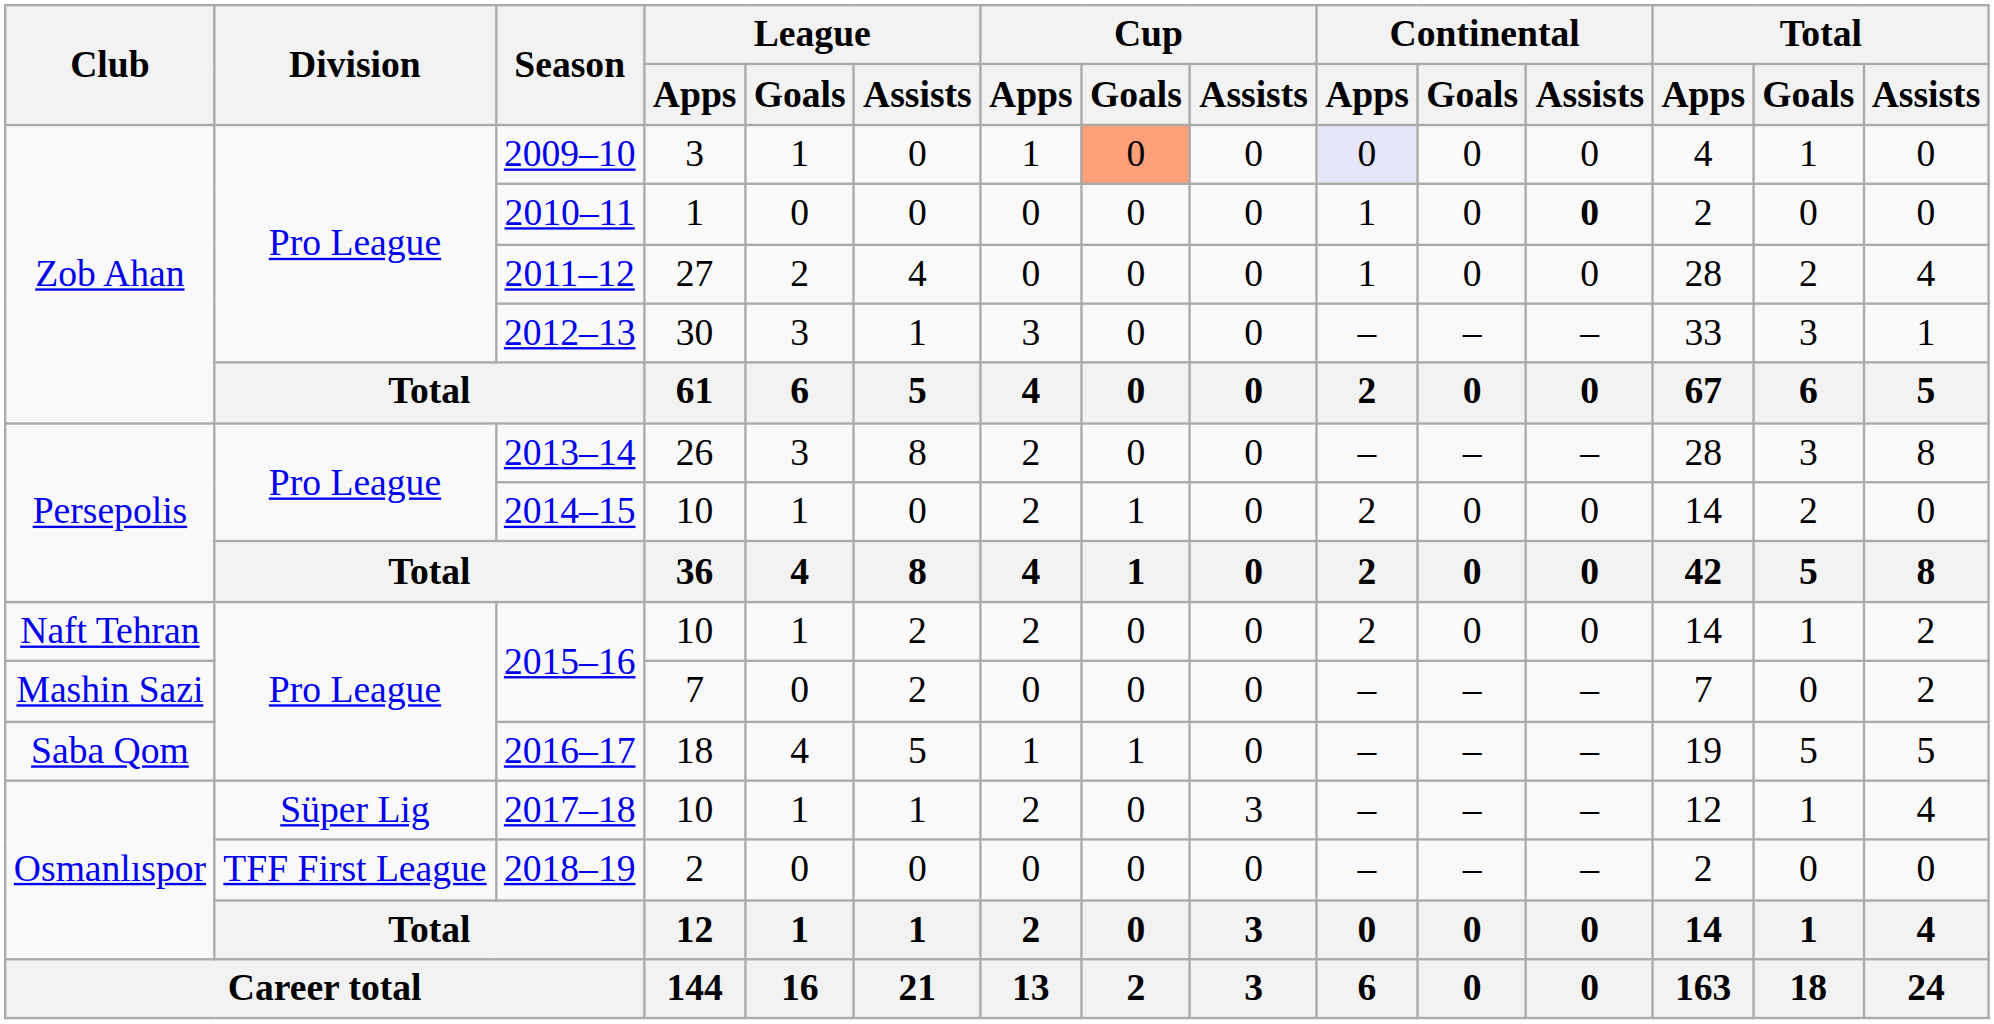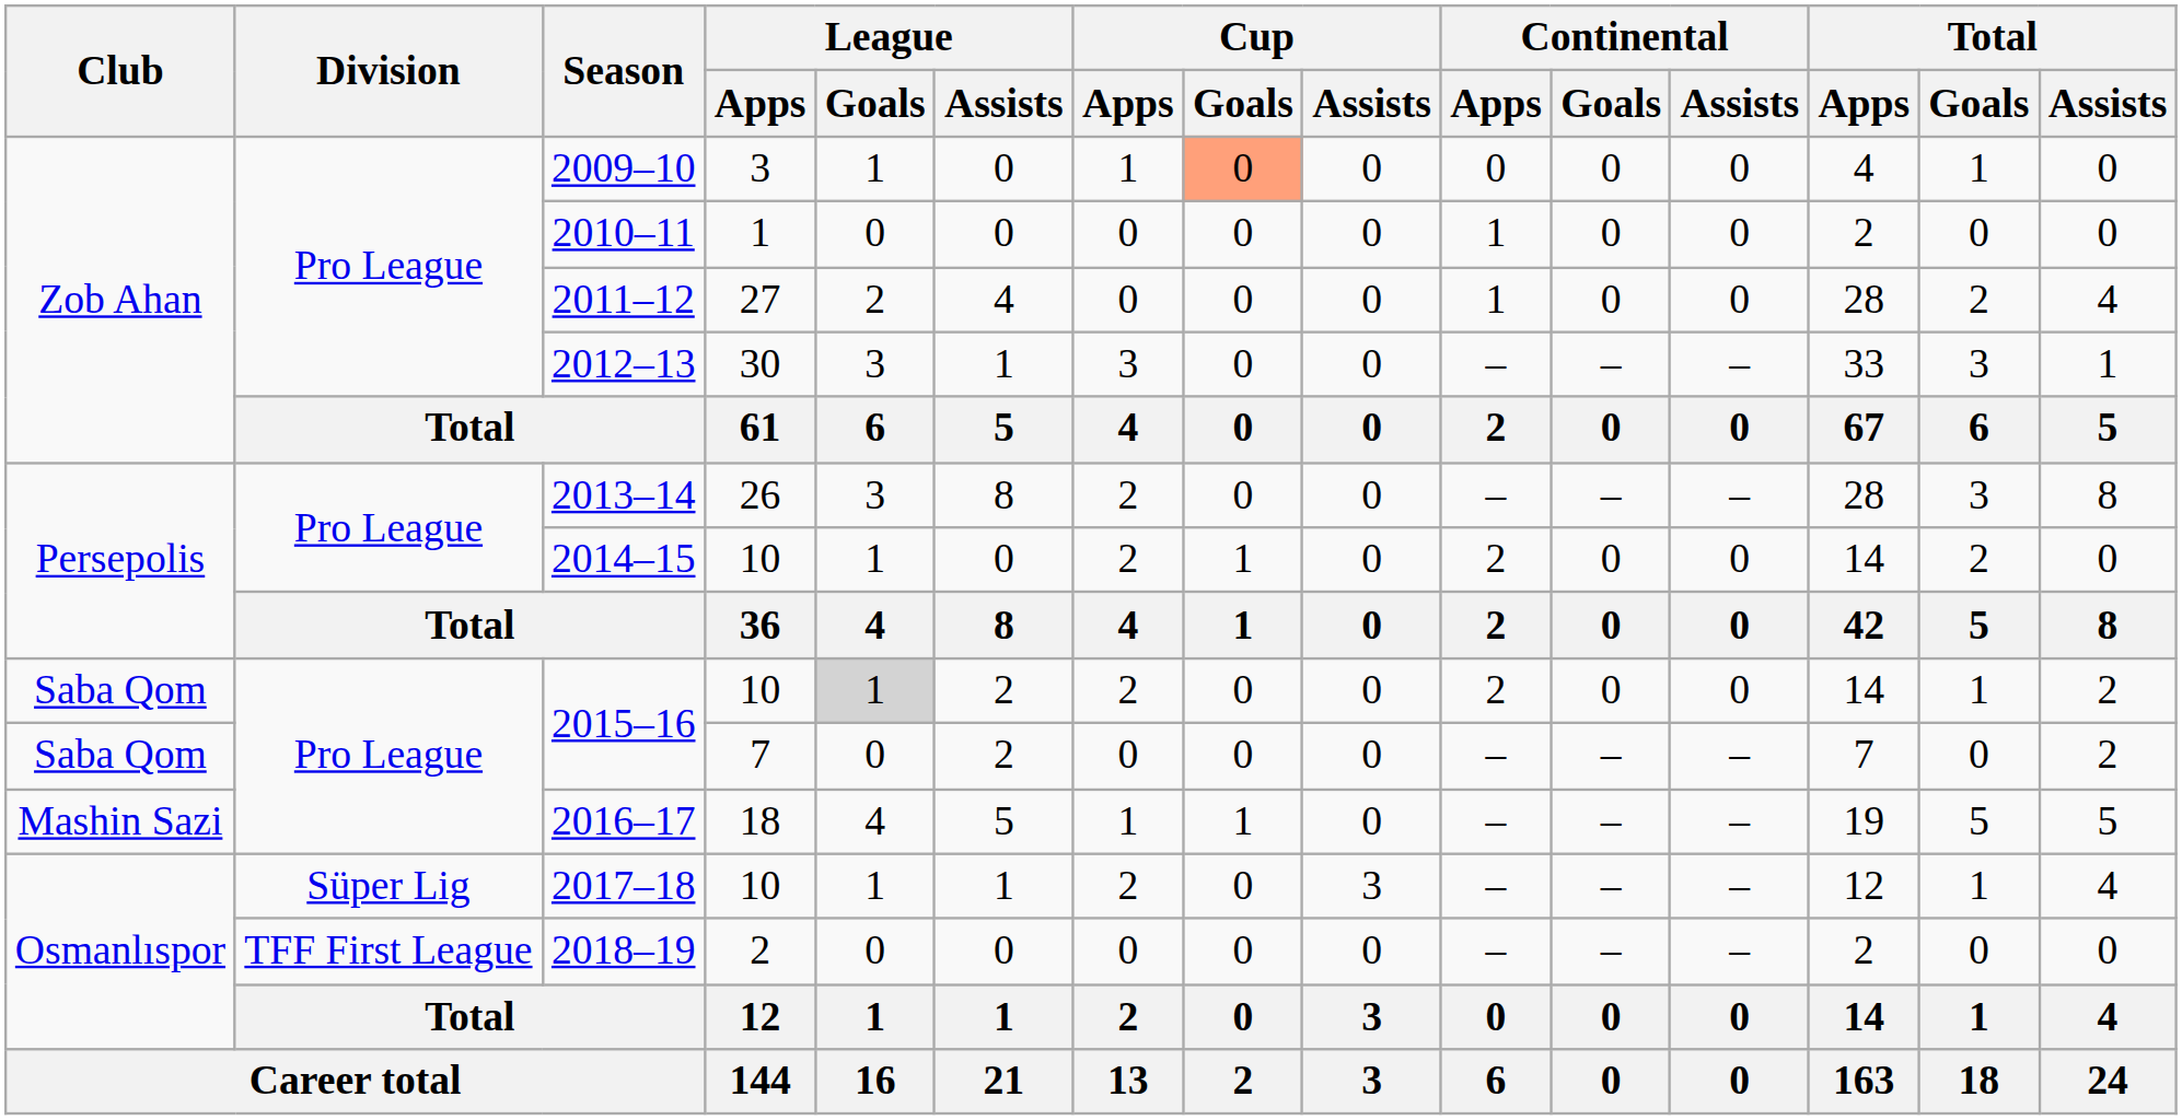2009–10 | Continental / Apps: lavender background -> no background
2010–11 | Continental / Assists: bold -> normal
2015–16 / 10 | Club: Naft Tehran -> Saba Qom
2015–16 / 10 | League / Goals: no background -> lightgrey background
2015–16 / 7 | Club: Mashin Sazi -> Saba Qom
2016–17 | Club: Saba Qom -> Mashin Sazi
